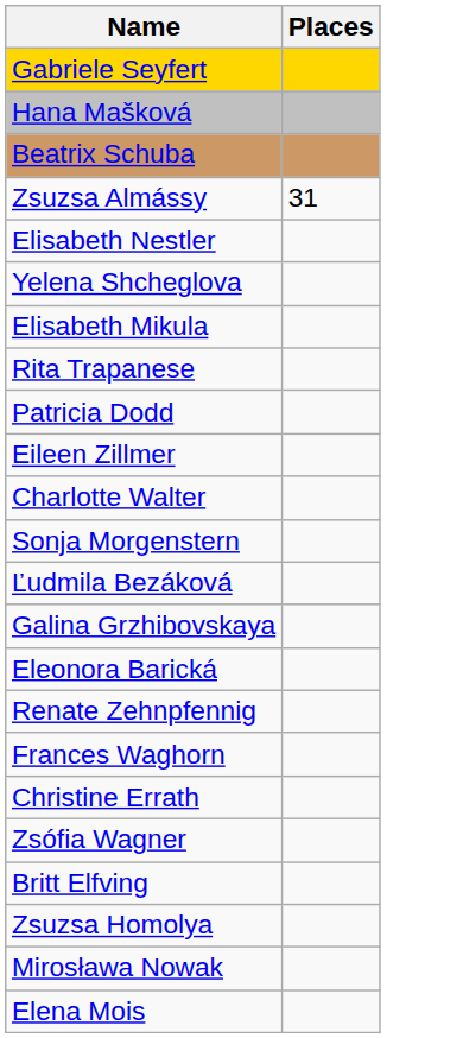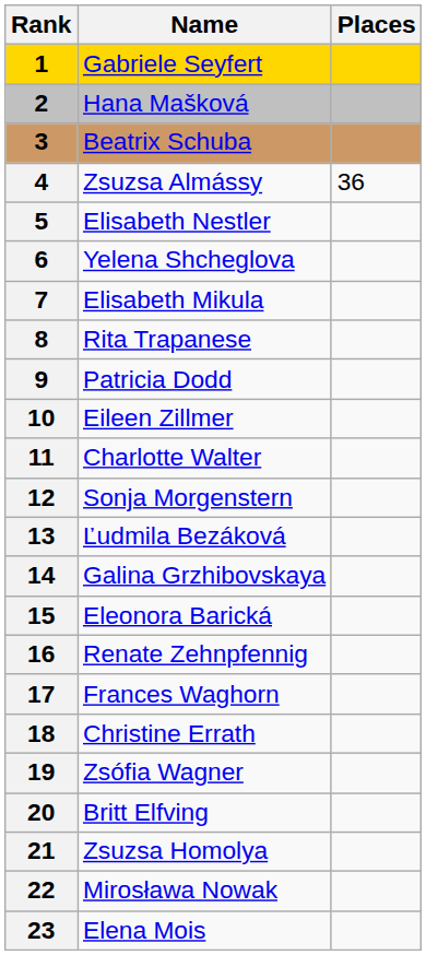+ column: Rank | 1 | 2 | 3 | 4 | 5 | 6 | 7 | 8 | 9 | 10 | 11 | 12 | 13 | 14 | 15 | 16 | 17 | 18 | 19 | 20 | 21 | 22 | 23
Zsuzsa Almássy | Places: 31 -> 36
